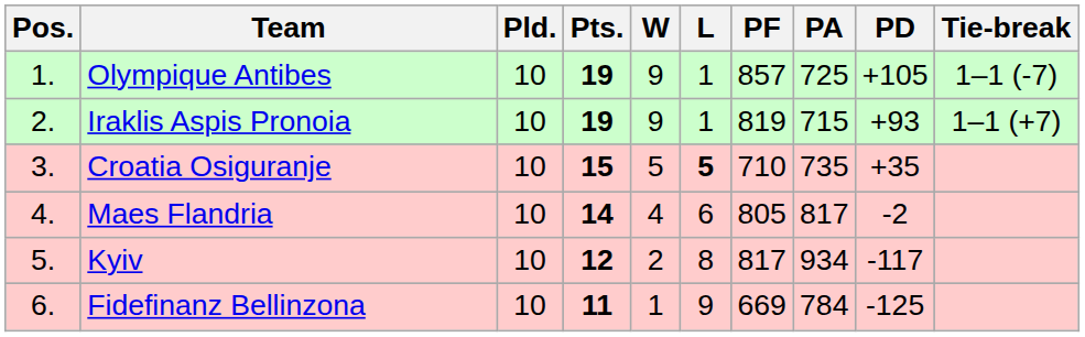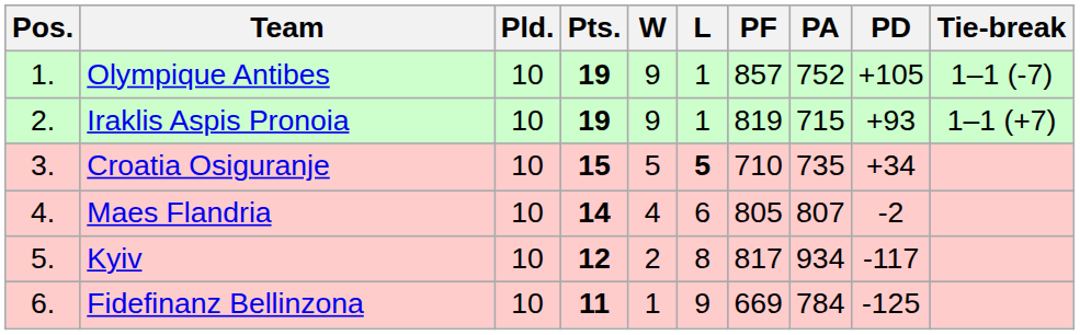Olympique Antibes | PA: 725 -> 752
Croatia Osiguranje | PD: +35 -> +34
Maes Flandria | PA: 817 -> 807
